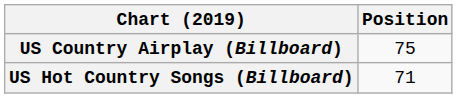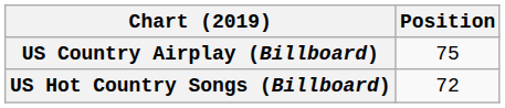US Hot Country Songs (Billboard) | Position: 71 -> 72
